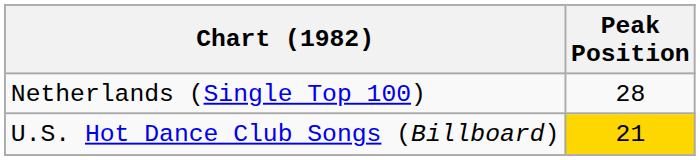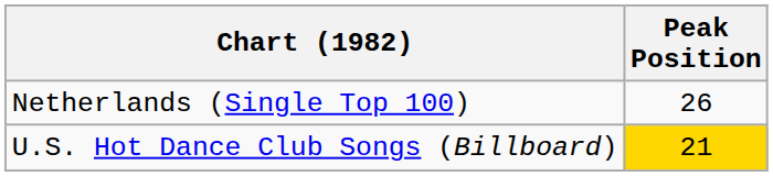Netherlands (Single Top 100) | Peak Position: 28 -> 26
